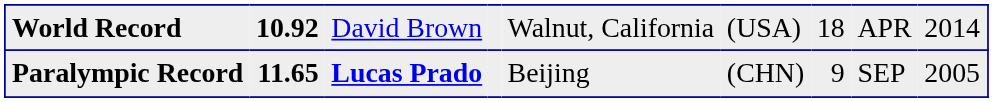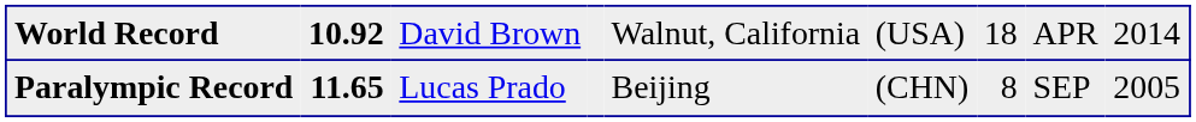Paralympic Record | column 3: bold -> normal
Paralympic Record | column 7: 9 -> 8
